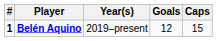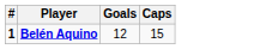- column: Year(s) | 2019–present
